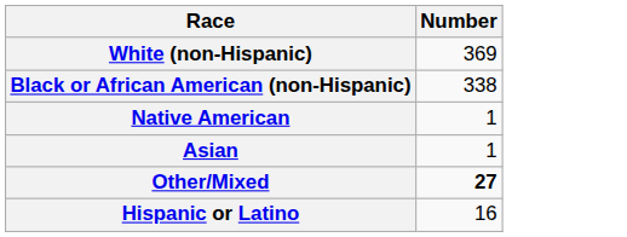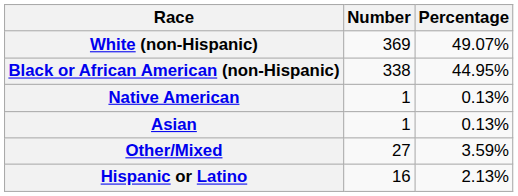+ column: Percentage | 49.07% | 44.95% | 0.13% | 0.13% | 3.59% | 2.13%
Other/Mixed | Number: bold -> normal
